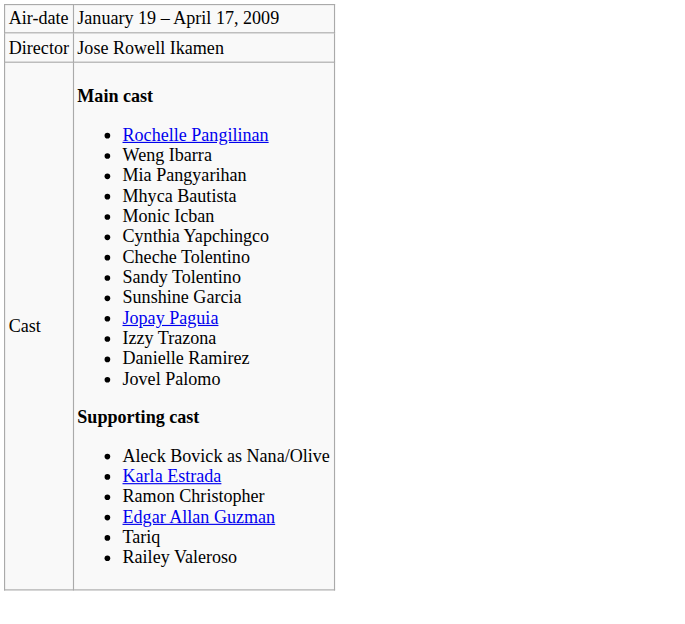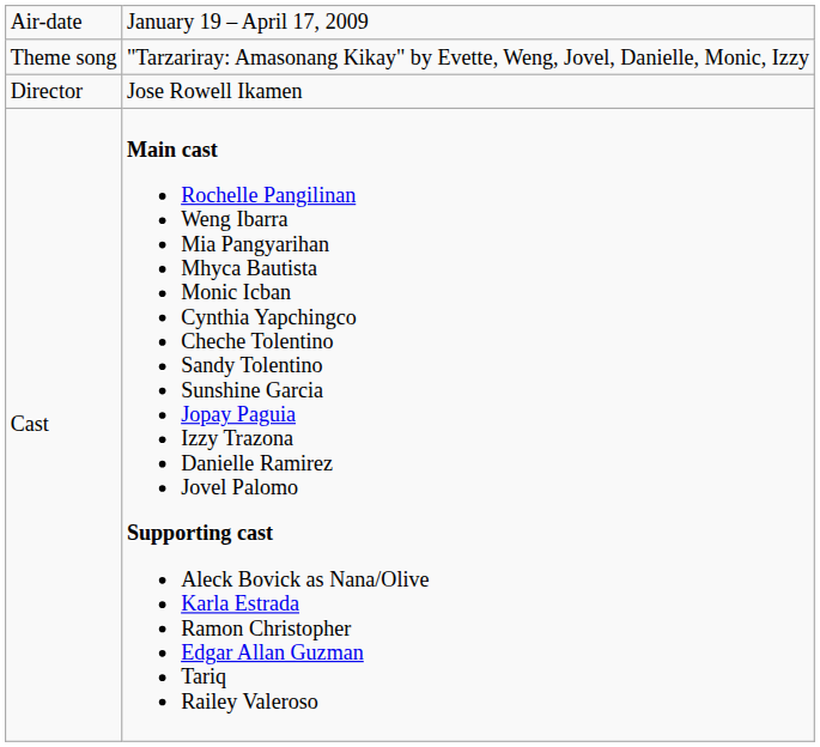+ row: Theme song | "Tarzariray: Amasonang Kikay" by Evette, Weng, Jovel, Danielle, Monic, Izzy
